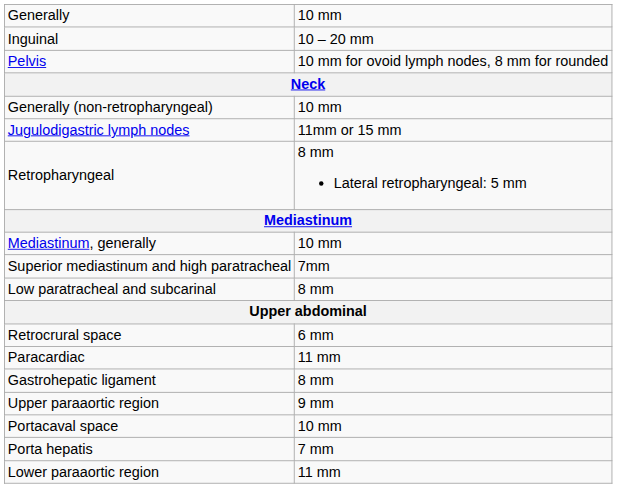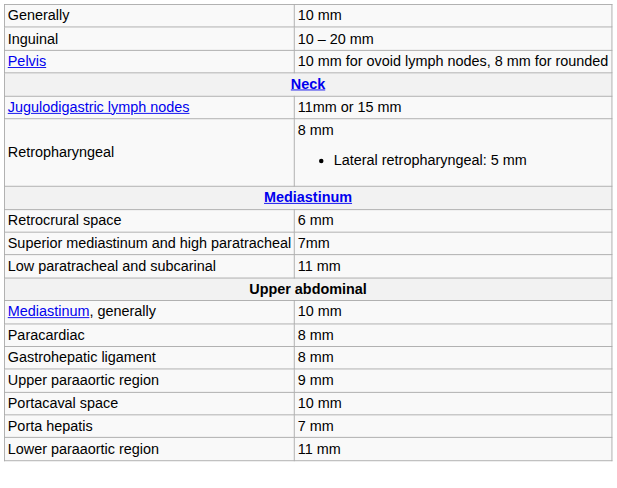- row: Generally (non-retropharyngeal) | 10 mm
rows swapped: Mediastinum, generally <-> Retrocrural space
Low paratracheal and subcarinal | column 2: 8 mm -> 11 mm
Paracardiac | column 2: 11 mm -> 8 mm
